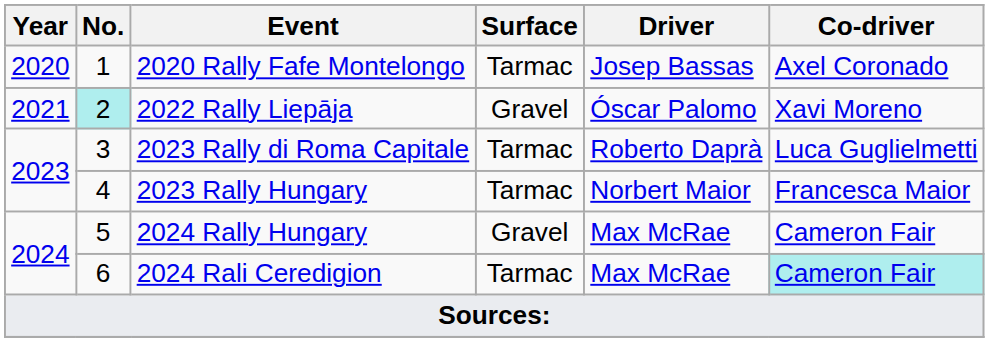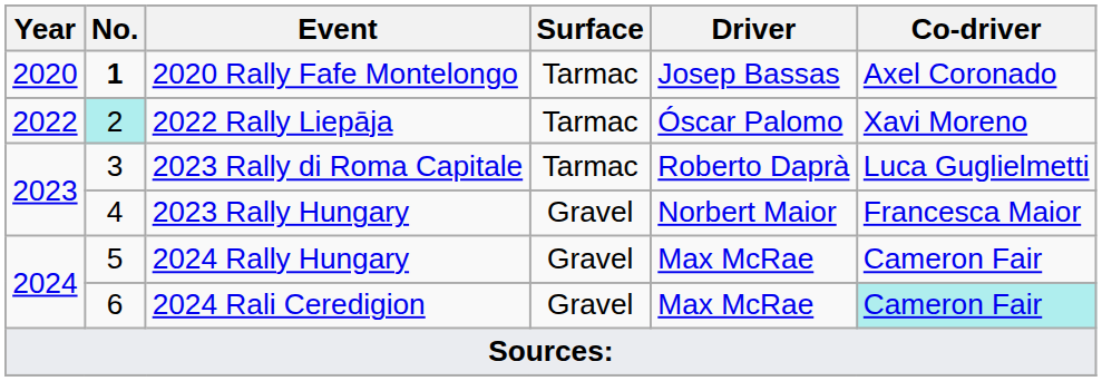2020 Rally Fafe Montelongo | No.: normal -> bold
2022 Rally Liepāja | Year: 2021 -> 2022
2022 Rally Liepāja | Surface: Gravel -> Tarmac
2023 Rally Hungary | Surface: Tarmac -> Gravel
2024 Rali Ceredigion | Surface: Tarmac -> Gravel
